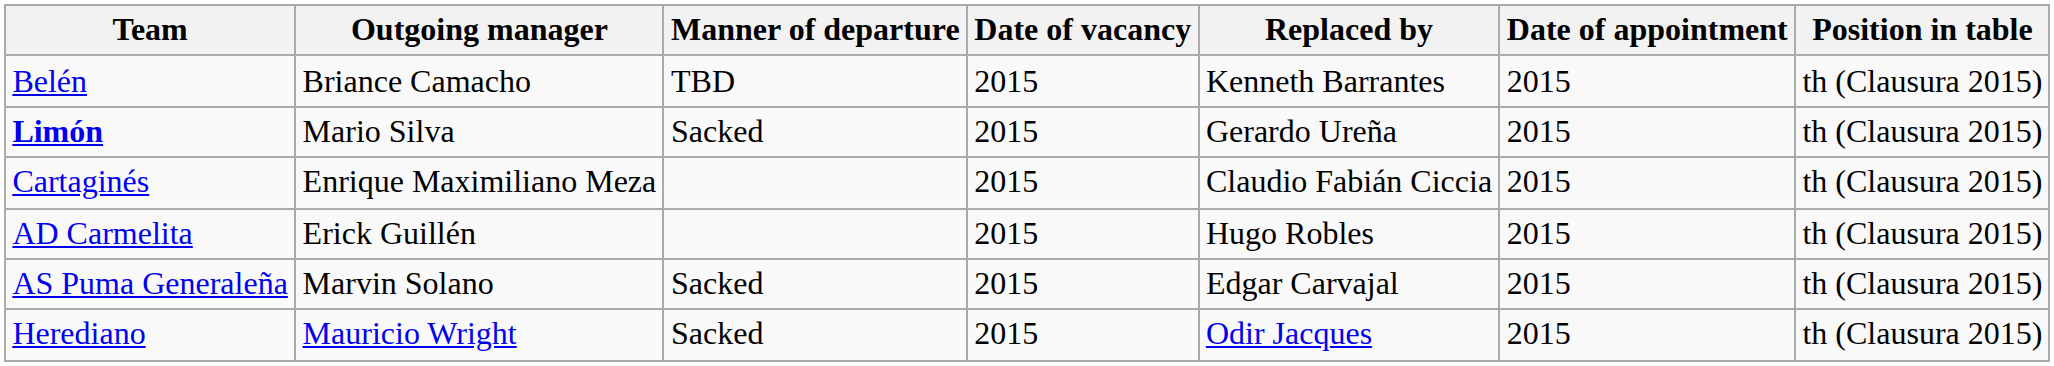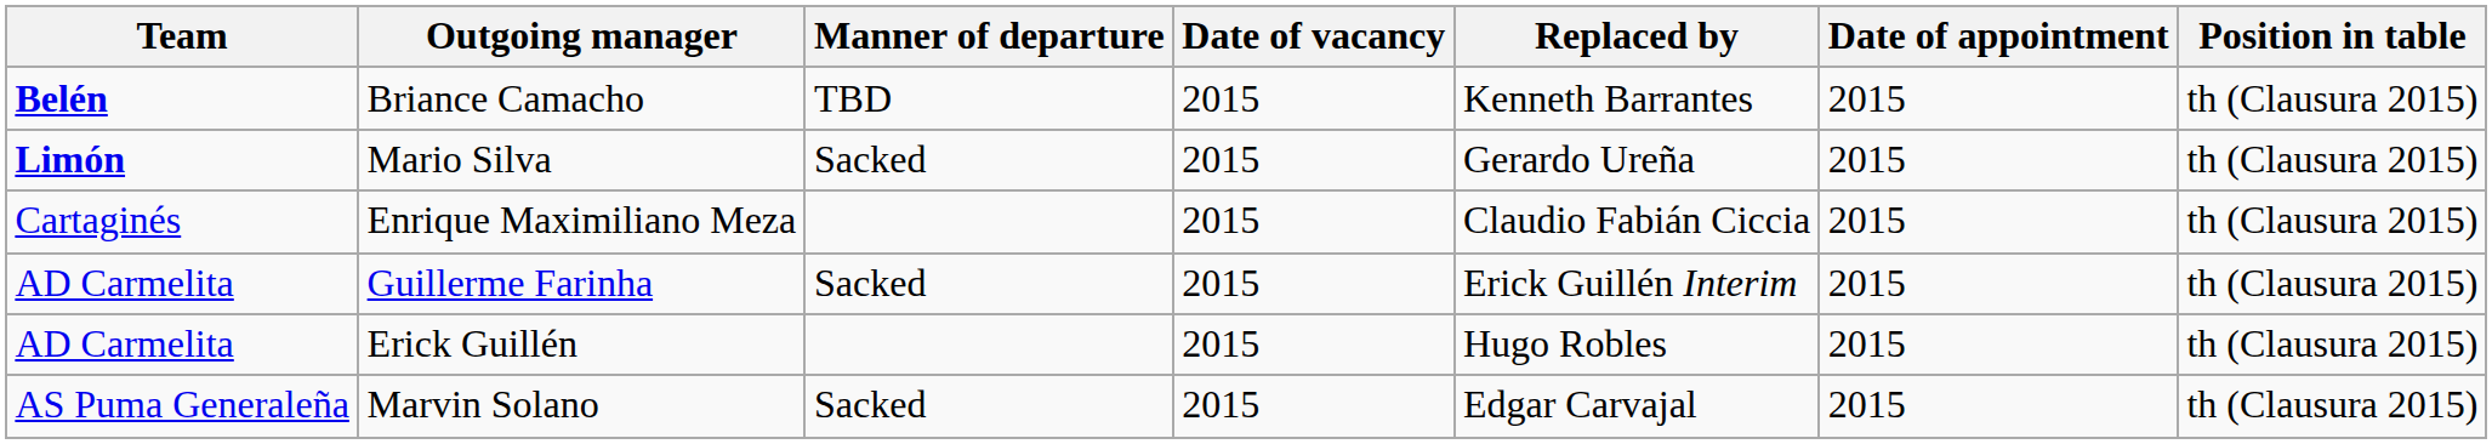Briance Camacho | Team: normal -> bold
+ row: AD Carmelita | Guillerme Farinha | Sacked | 2015 | Erick Guillén Interim | 2015 | th (Clausura 2015)
- row: Herediano | Mauricio Wright | Sacked | 2015 | Odir Jacques | 2015 | th (Clausura 2015)
